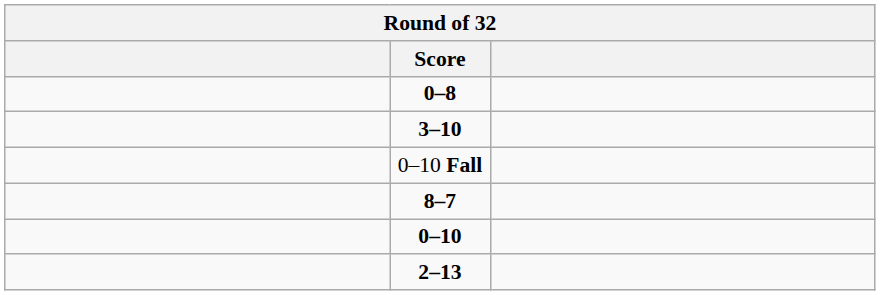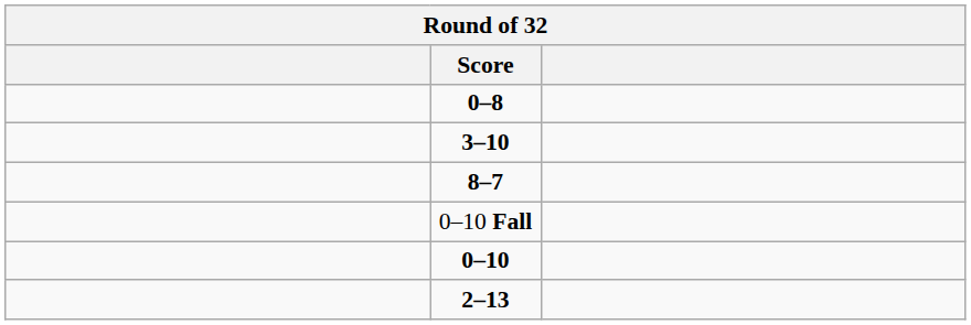rows swapped: 8–7 <-> 0–10 Fall
